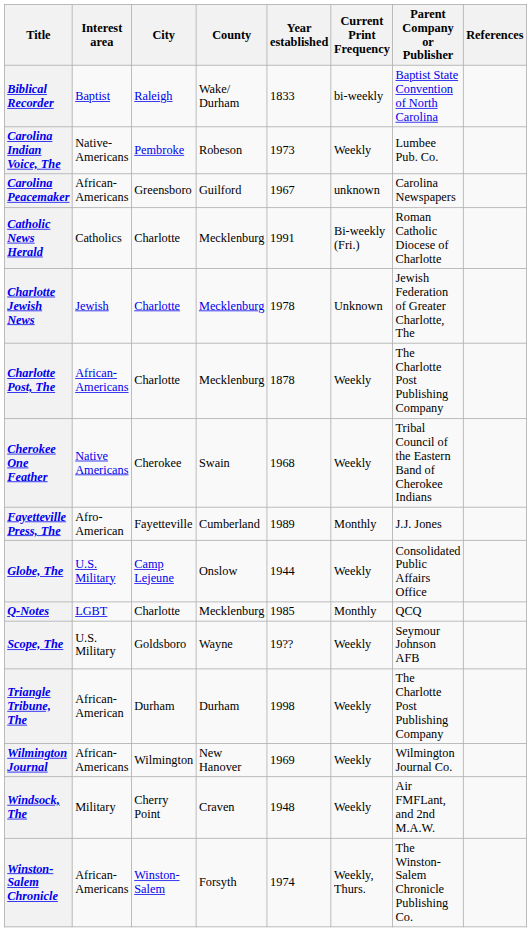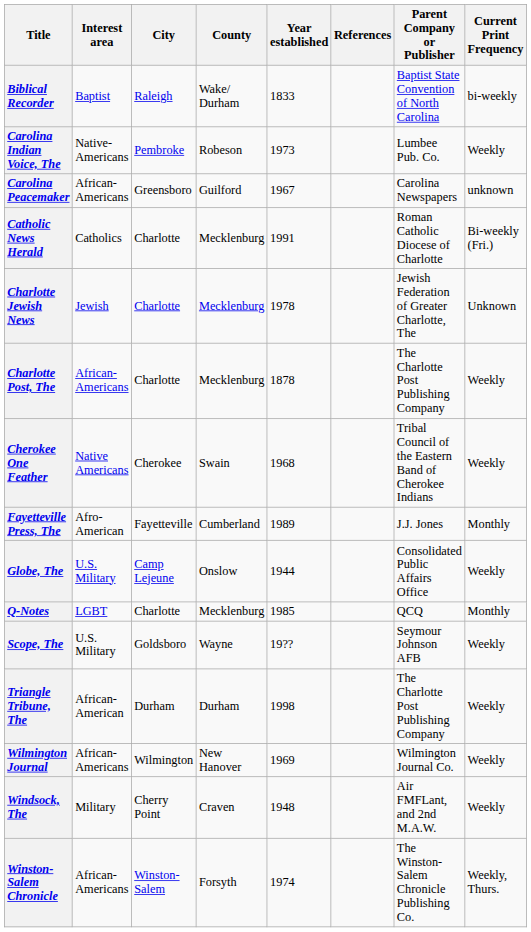columns swapped: Current Print Frequency <-> References
